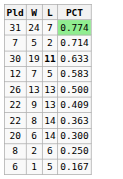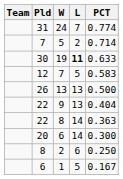+ column: Team
24 | PCT: lightgreen background -> no background
9 | PCT: 0.409 -> 0.404
